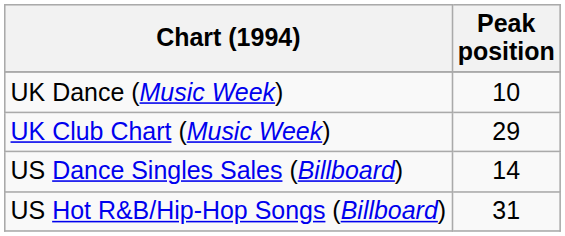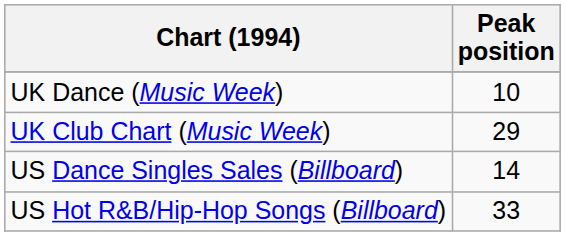US Hot R&B/Hip-Hop Songs (Billboard) | Peak position: 31 -> 33
